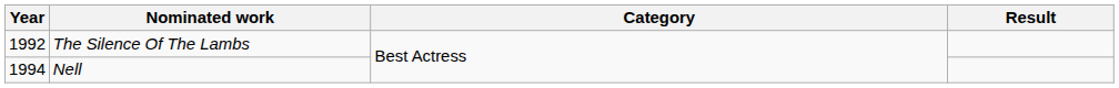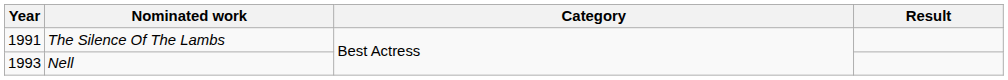The Silence Of The Lambs | Year: 1992 -> 1991
Nell | Year: 1994 -> 1993
